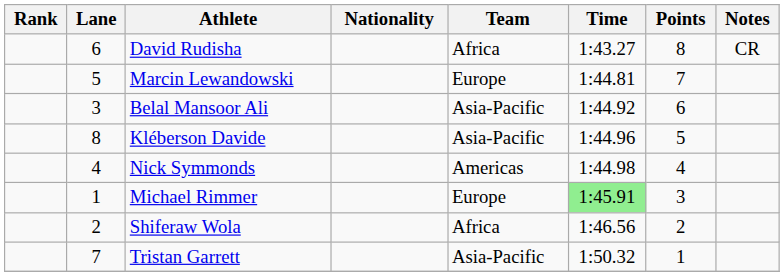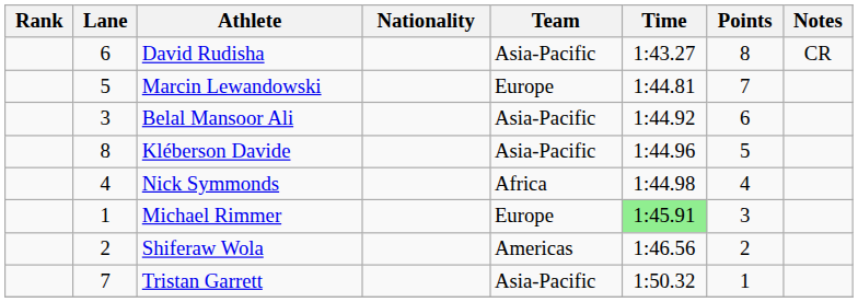David Rudisha | Team: Africa -> Asia-Pacific
Nick Symmonds | Team: Americas -> Africa
Shiferaw Wola | Team: Africa -> Americas
